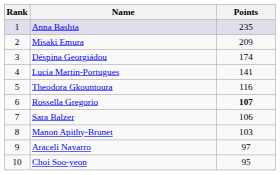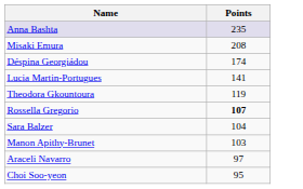- column: Rank | 1 | 2 | 3 | 4 | 5 | 6 | 7 | 8 | 9 | 10
Misaki Emura | Points: 209 -> 208
Theodora Gkountoura | Points: 116 -> 119
Sara Balzer | Points: 106 -> 104
